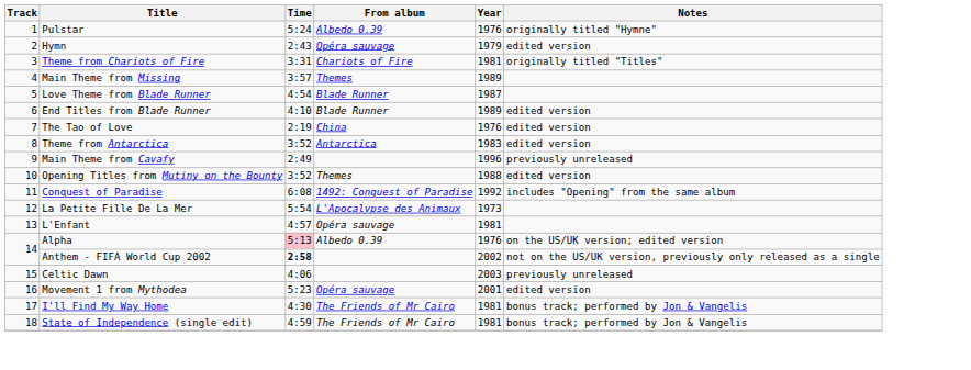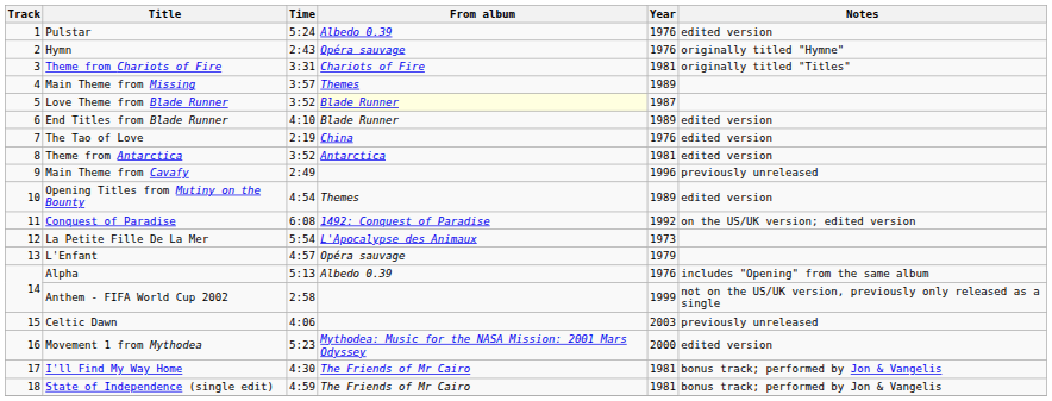Pulstar | Notes: originally titled "Hymne" -> edited version
Hymn | Year: 1979 -> 1976
Hymn | Notes: edited version -> originally titled "Hymne"
Love Theme from Blade Runner | Time: 4:54 -> 3:52
Love Theme from Blade Runner | From album: no background -> lightyellow background
Theme from Antarctica | Year: 1983 -> 1981
Opening Titles from Mutiny on the Bounty | Time: 3:52 -> 4:54
Opening Titles from Mutiny on the Bounty | Year: 1988 -> 1989
Conquest of Paradise | Notes: includes "Opening" from the same album -> on the US/UK version; edited version
L'Enfant | Year: 1981 -> 1979
Alpha | Time: pink background -> no background
Alpha | Notes: on the US/UK version; edited version -> includes "Opening" from the same album
Anthem - FIFA World Cup 2002 | Time: bold -> normal
Anthem - FIFA World Cup 2002 | Year: 2002 -> 1999
Movement 1 from Mythodea | From album: Opéra sauvage -> Mythodea: Music for the NASA Mission: 2001 Mars Odyssey
Movement 1 from Mythodea | Year: 2001 -> 2000
